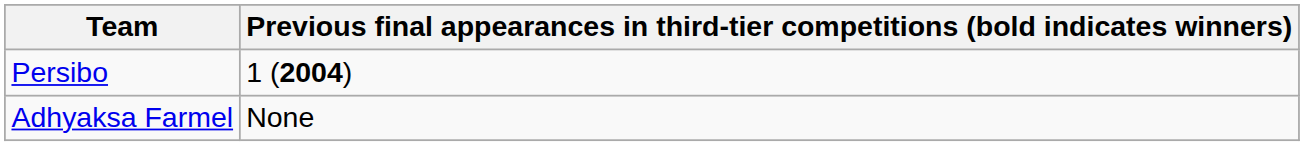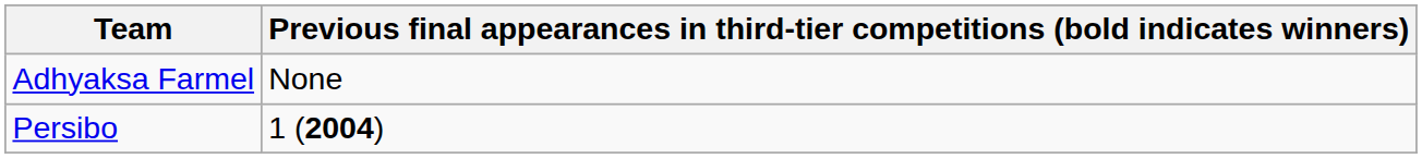rows swapped: Adhyaksa Farmel <-> Persibo
